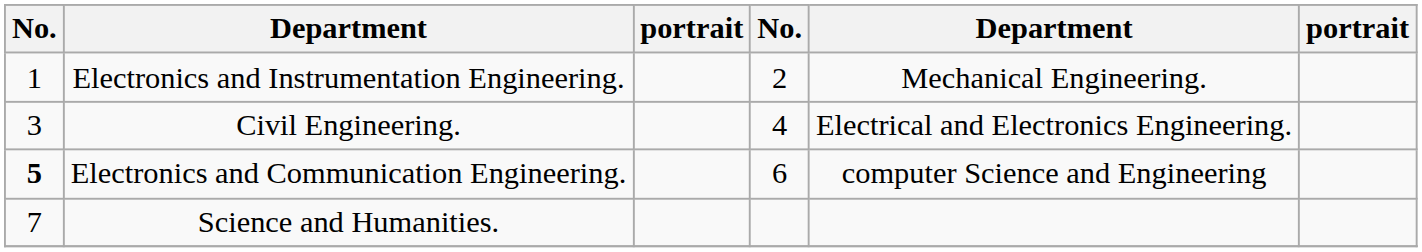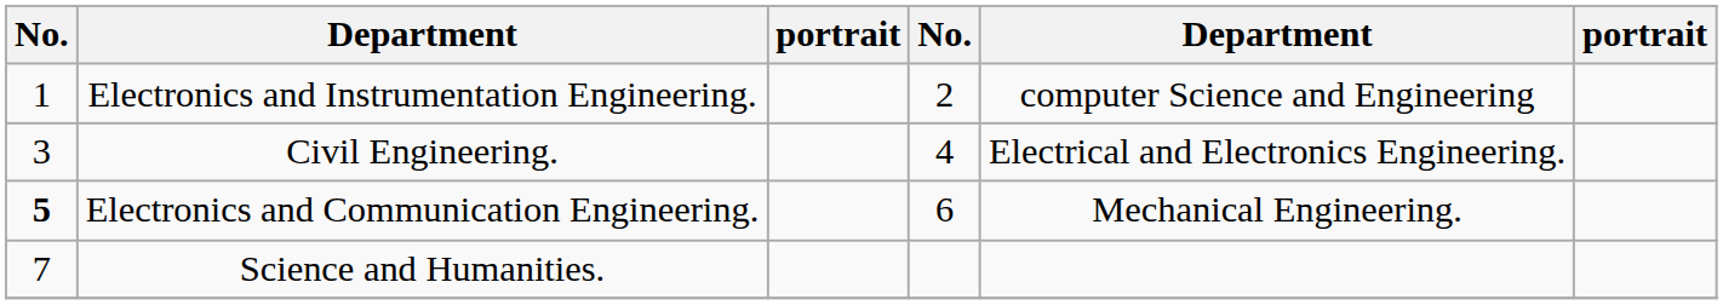Electronics and Instrumentation Engineering. | column 5: Mechanical Engineering. -> computer Science and Engineering
Electronics and Communication Engineering. | column 5: computer Science and Engineering -> Mechanical Engineering.
